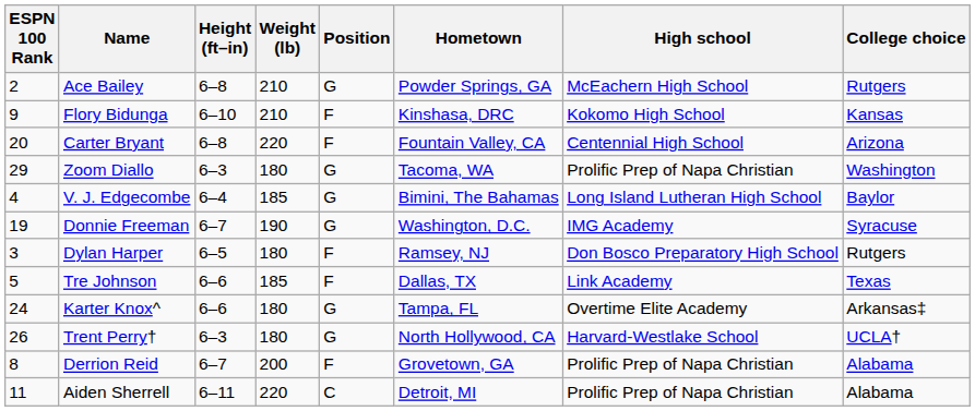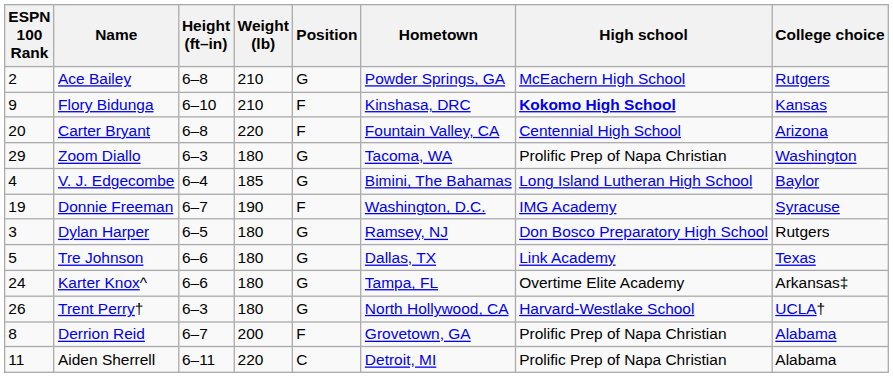Flory Bidunga | High school: normal -> bold
Donnie Freeman | Position: G -> F
Dylan Harper | Position: F -> G
Tre Johnson | Weight (lb): 185 -> 180
Tre Johnson | Position: F -> G
